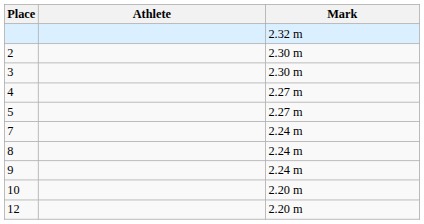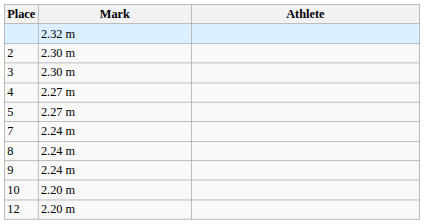columns swapped: Athlete <-> Mark
